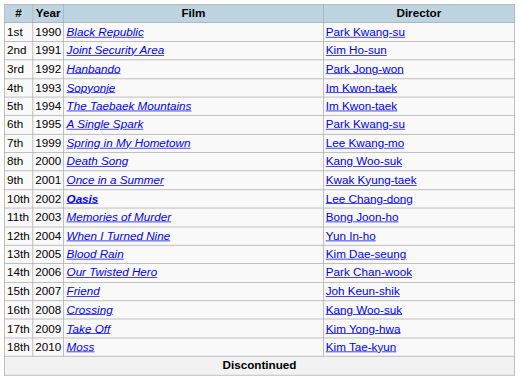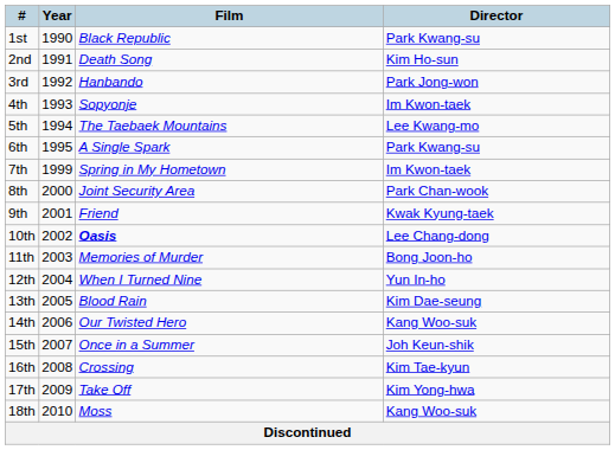2nd | Film: Joint Security Area -> Death Song
5th | Director: Im Kwon-taek -> Lee Kwang-mo
7th | Director: Lee Kwang-mo -> Im Kwon-taek
8th | Film: Death Song -> Joint Security Area
8th | Director: Kang Woo-suk -> Park Chan-wook
9th | Film: Once in a Summer -> Friend
14th | Director: Park Chan-wook -> Kang Woo-suk
15th | Film: Friend -> Once in a Summer
16th | Director: Kang Woo-suk -> Kim Tae-kyun
18th | Director: Kim Tae-kyun -> Kang Woo-suk
